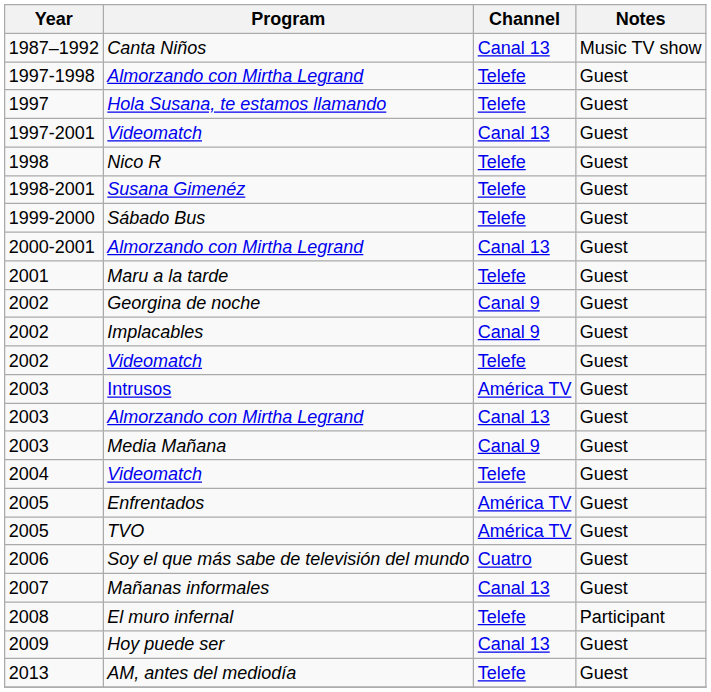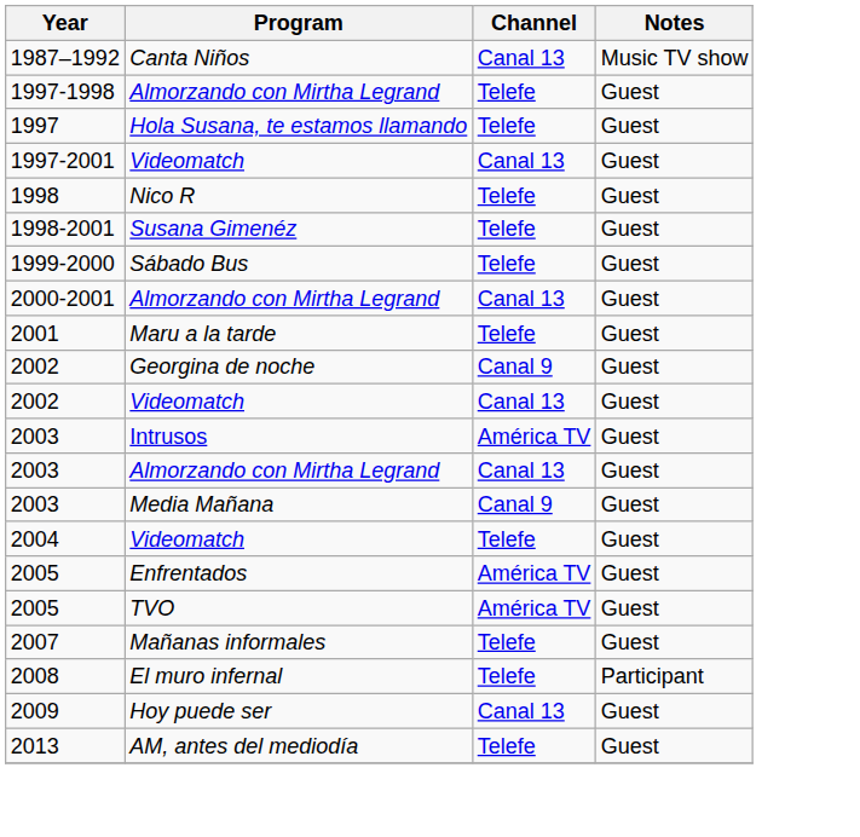- row: 2002 | Implacables | Canal 9 | Guest
2002 / Videomatch | Channel: Telefe -> Canal 13
- row: 2006 | Soy el que más sabe de televisión del mundo | Cuatro | Guest
Mañanas informales | Channel: Canal 13 -> Telefe
